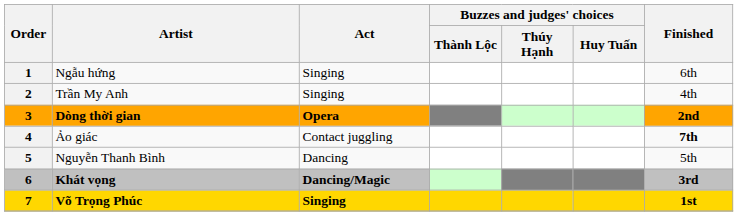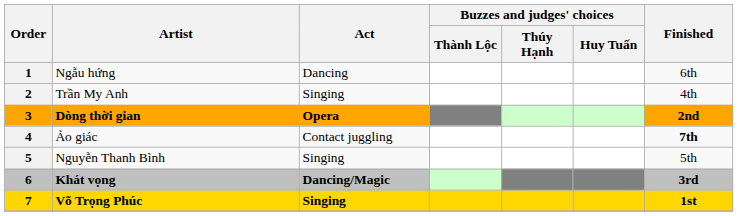Ngẫu hứng | Act: Singing -> Dancing
Nguyễn Thanh Bình | Act: Dancing -> Singing
